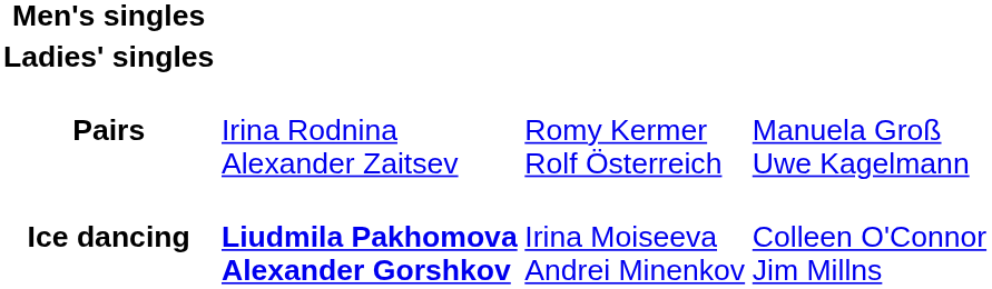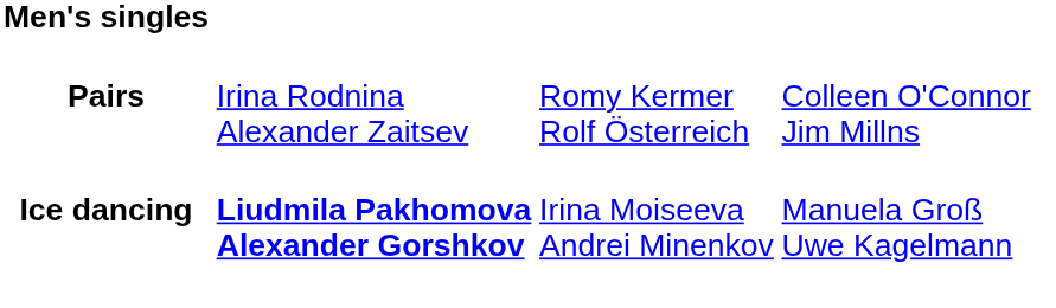- row: Ladies' singles
Pairs | column 4: Manuela Groß Uwe Kagelmann -> Colleen O'Connor Jim Millns
Ice dancing | column 4: Colleen O'Connor Jim Millns -> Manuela Groß Uwe Kagelmann
